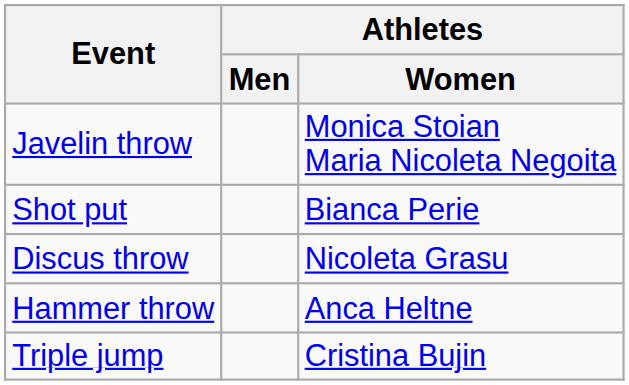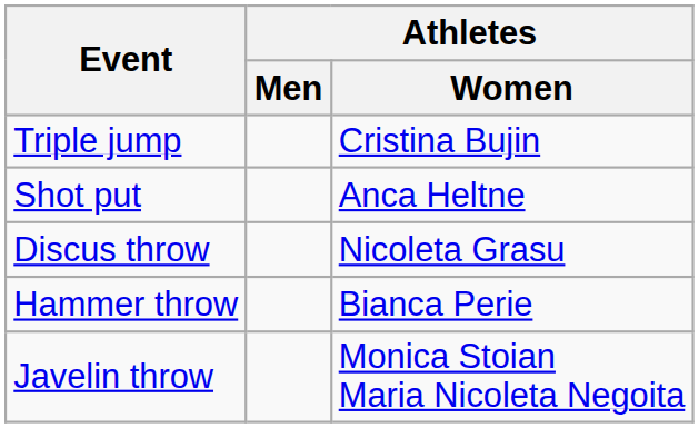rows swapped: Triple jump <-> Javelin throw
Shot put | Athletes / Women: Bianca Perie -> Anca Heltne
Hammer throw | Athletes / Women: Anca Heltne -> Bianca Perie
